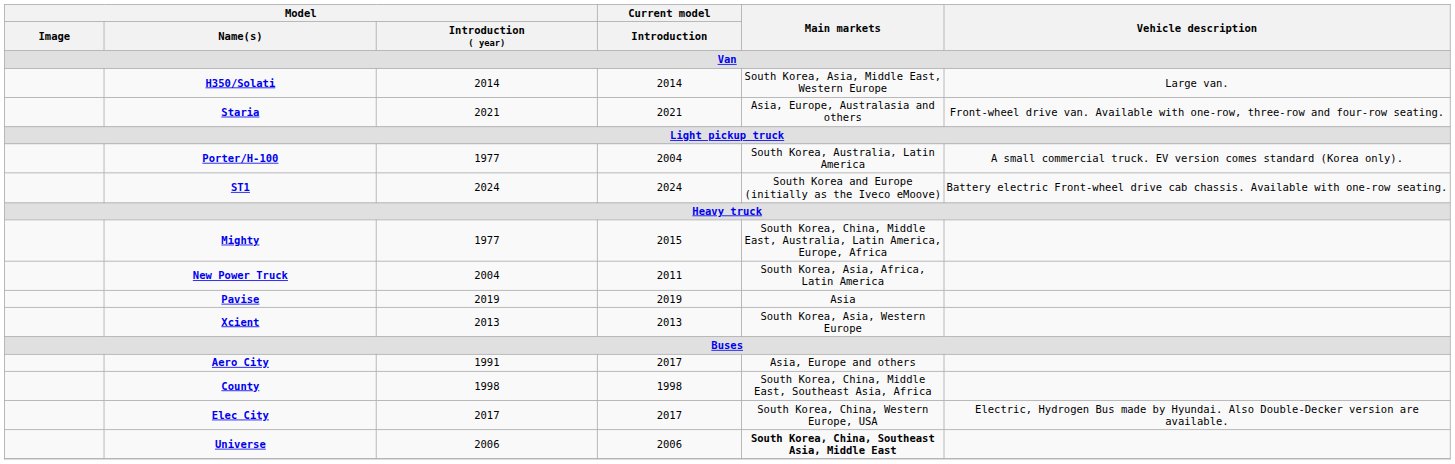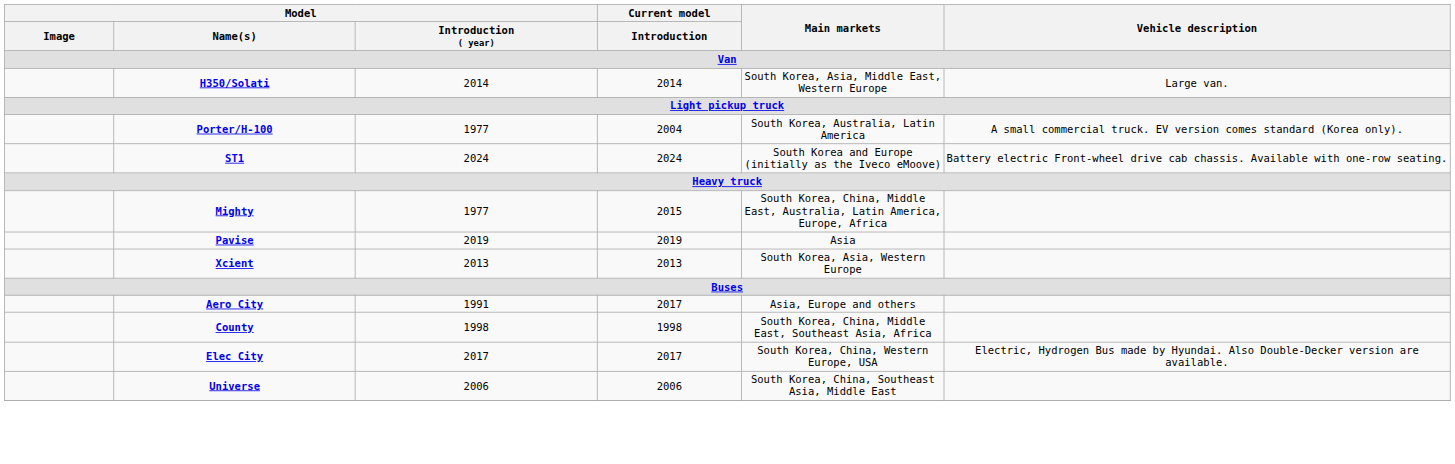- row: Staria | 2021 | 2021 | Asia, Europe, Australasia and others | Front-wheel drive van. Available with one-row, three-row and four-row seating.
- row: New Power Truck | 2004 | 2011 | South Korea, Asia, Africa, Latin America
Universe | Main markets: bold -> normal
